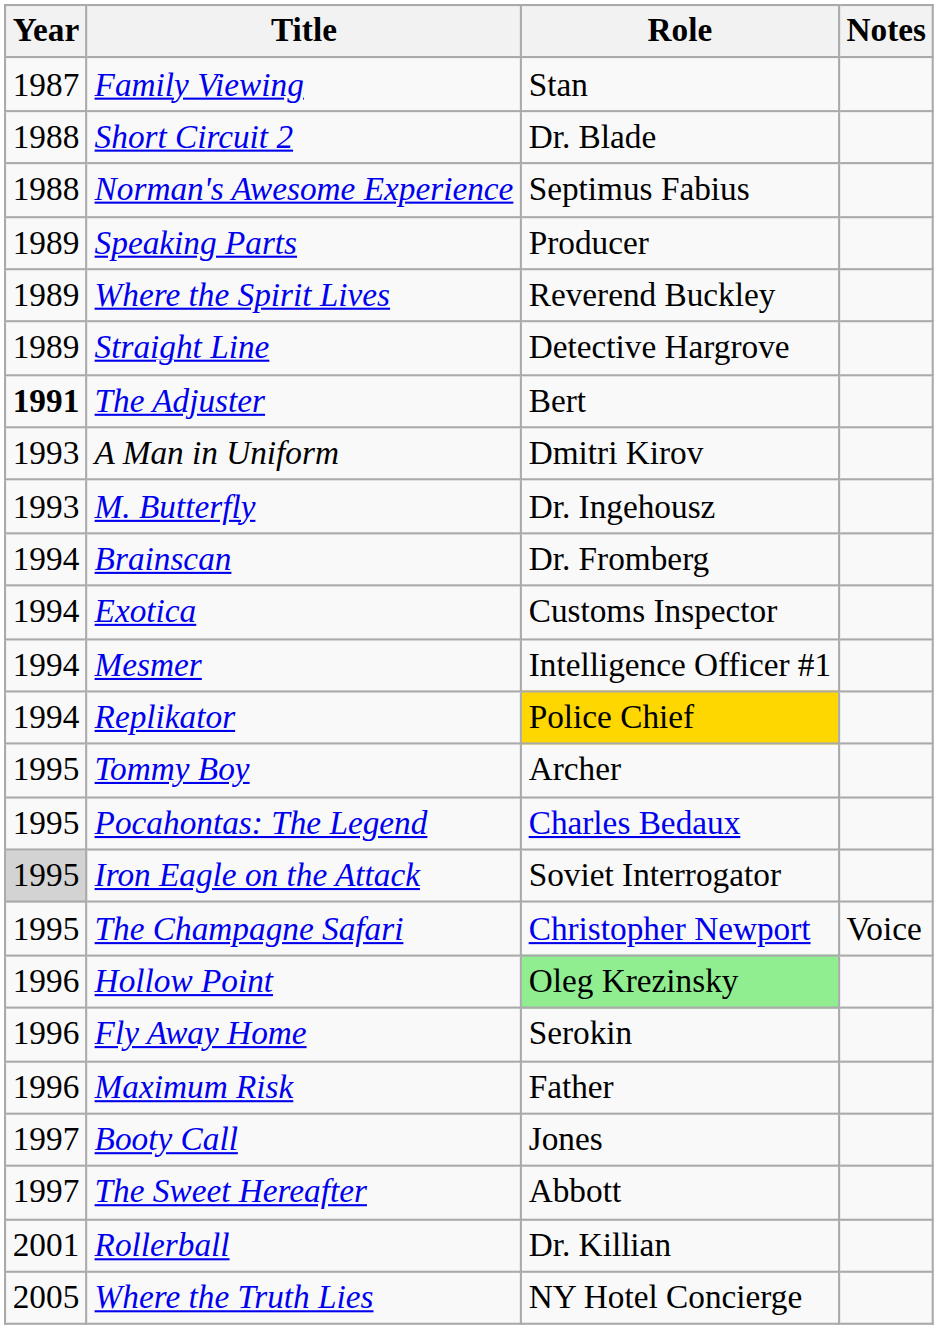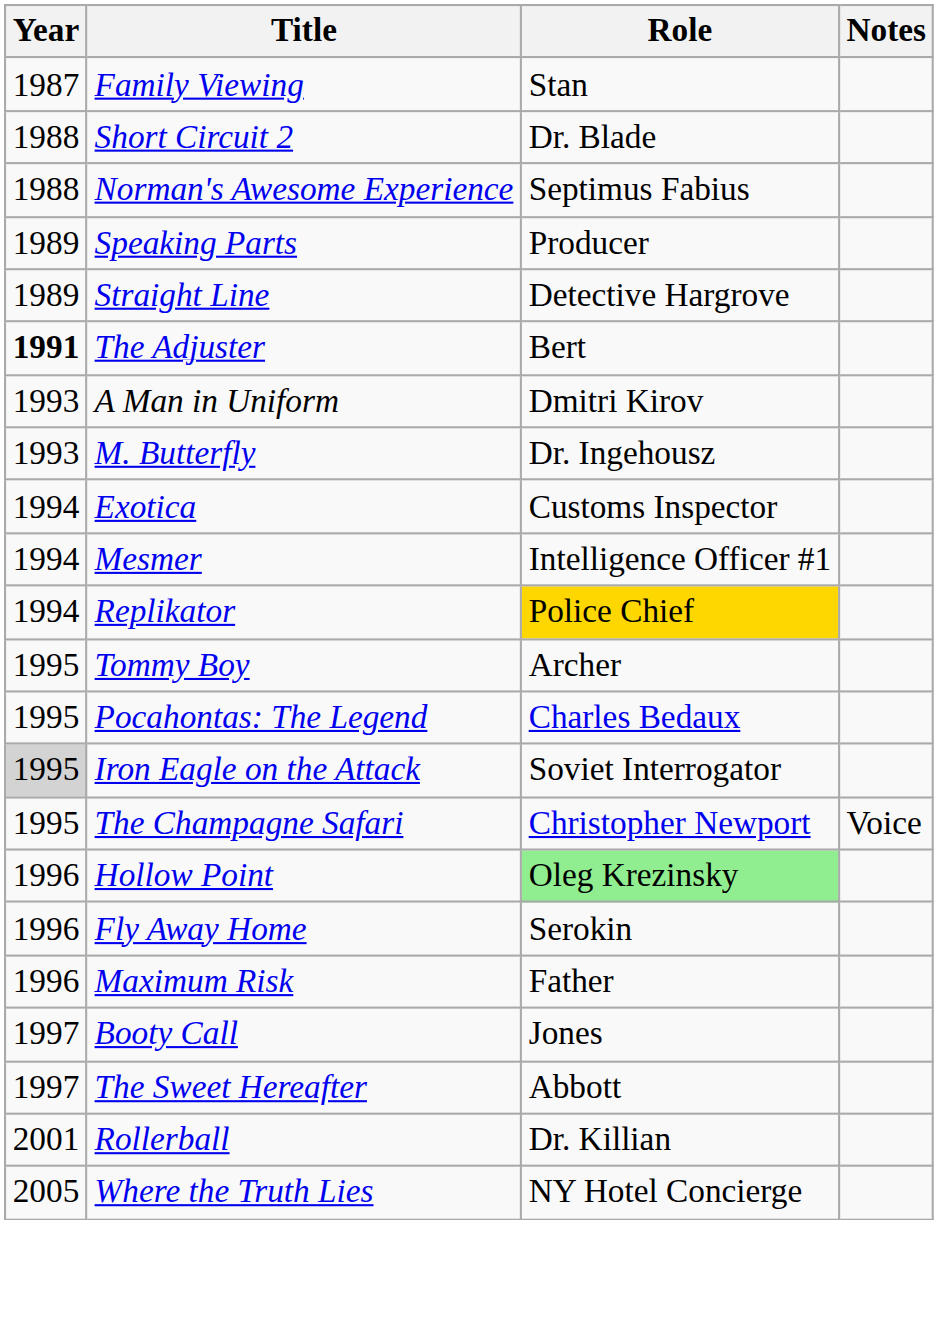- row: 1989 | Where the Spirit Lives | Reverend Buckley
- row: 1994 | Brainscan | Dr. Fromberg
